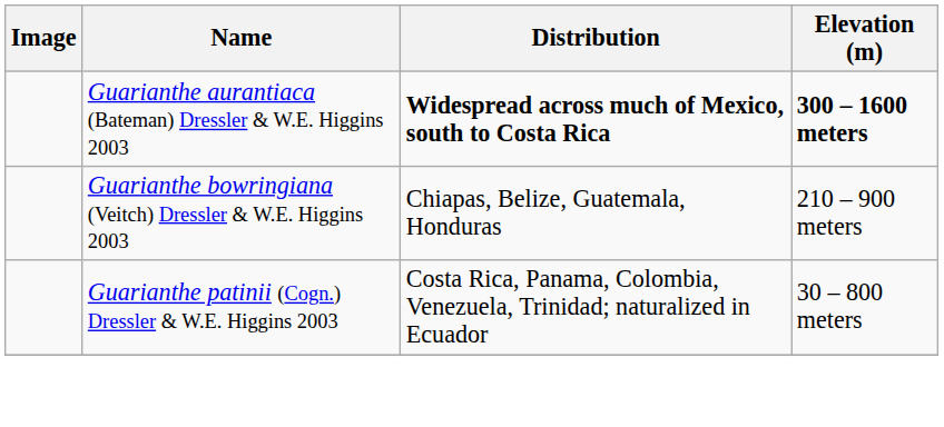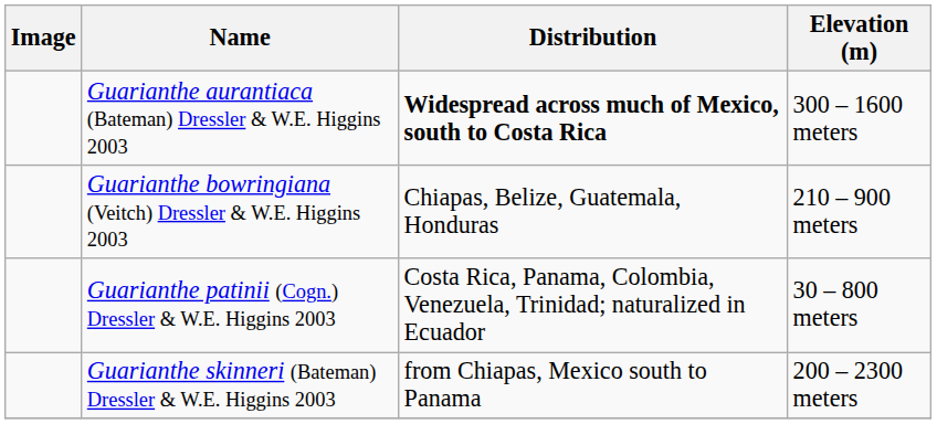Guarianthe aurantiaca (Bateman) Dressler & W.E. Higgins 2003 | Elevation (m): bold -> normal
+ row: Guarianthe skinneri (Bateman) Dressler & W.E. Higgins 2003 | from Chiapas, Mexico south to Panama | 200 – 2300 meters
